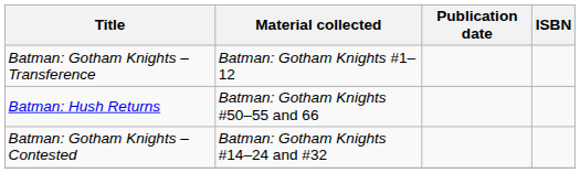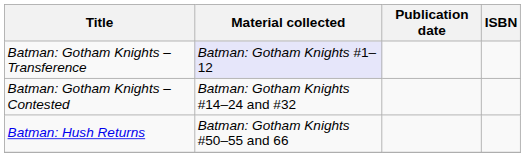Batman: Gotham Knights – Transference | Material collected: no background -> lavender background
rows swapped: Batman: Gotham Knights – Contested <-> Batman: Hush Returns
